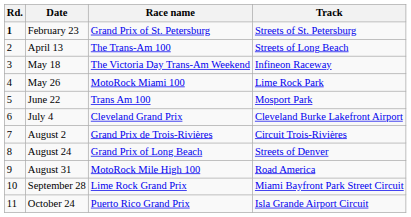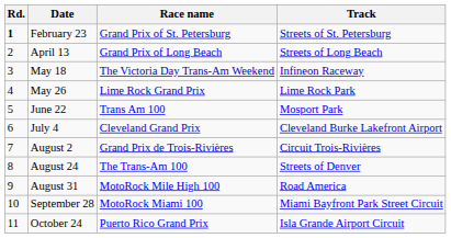April 13 | Race name: The Trans-Am 100 -> Grand Prix of Long Beach
May 26 | Race name: MotoRock Miami 100 -> Lime Rock Grand Prix
August 24 | Race name: Grand Prix of Long Beach -> The Trans-Am 100
September 28 | Race name: Lime Rock Grand Prix -> MotoRock Miami 100
